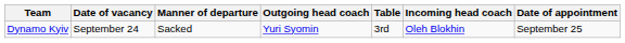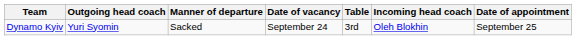columns swapped: Outgoing head coach <-> Date of vacancy
